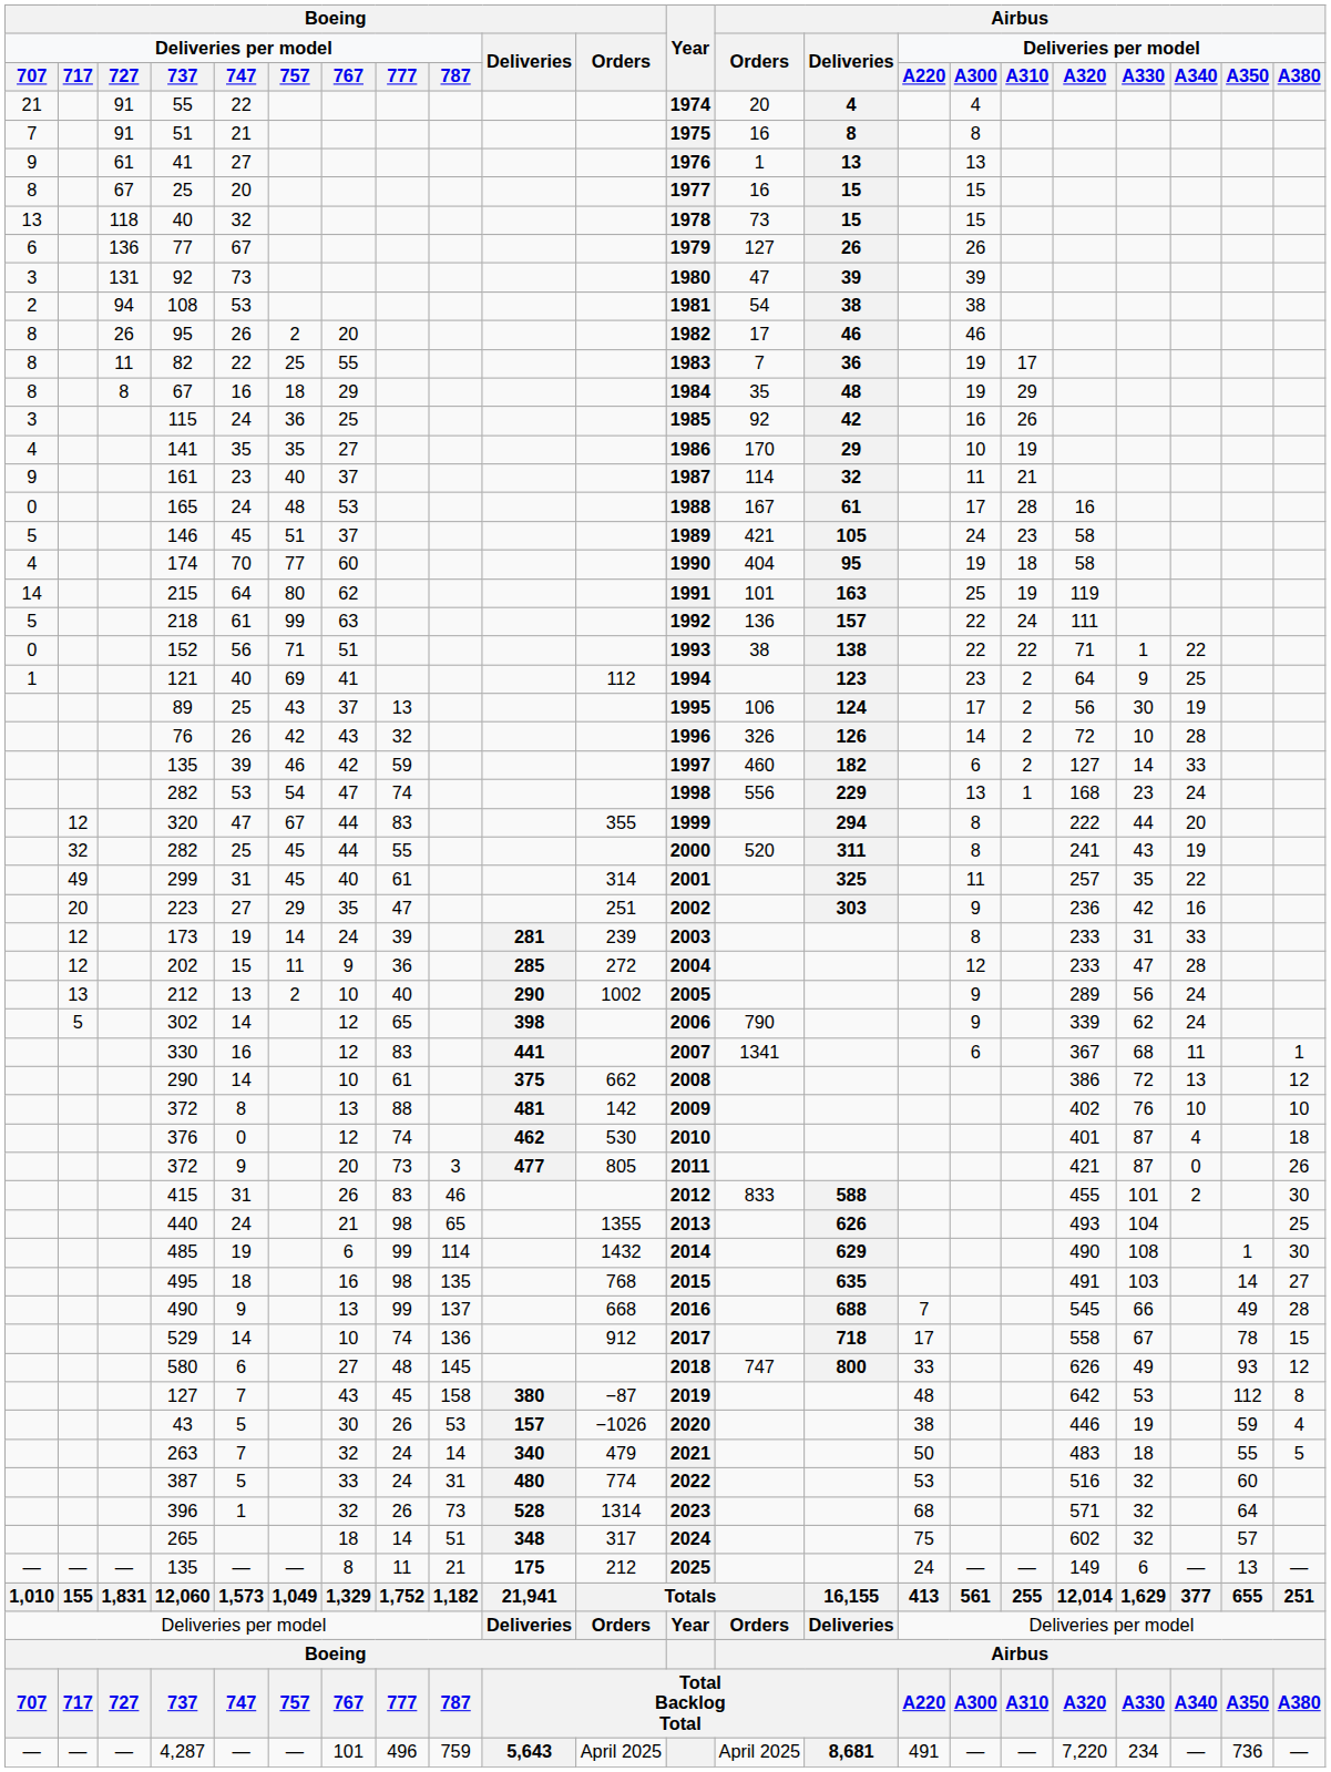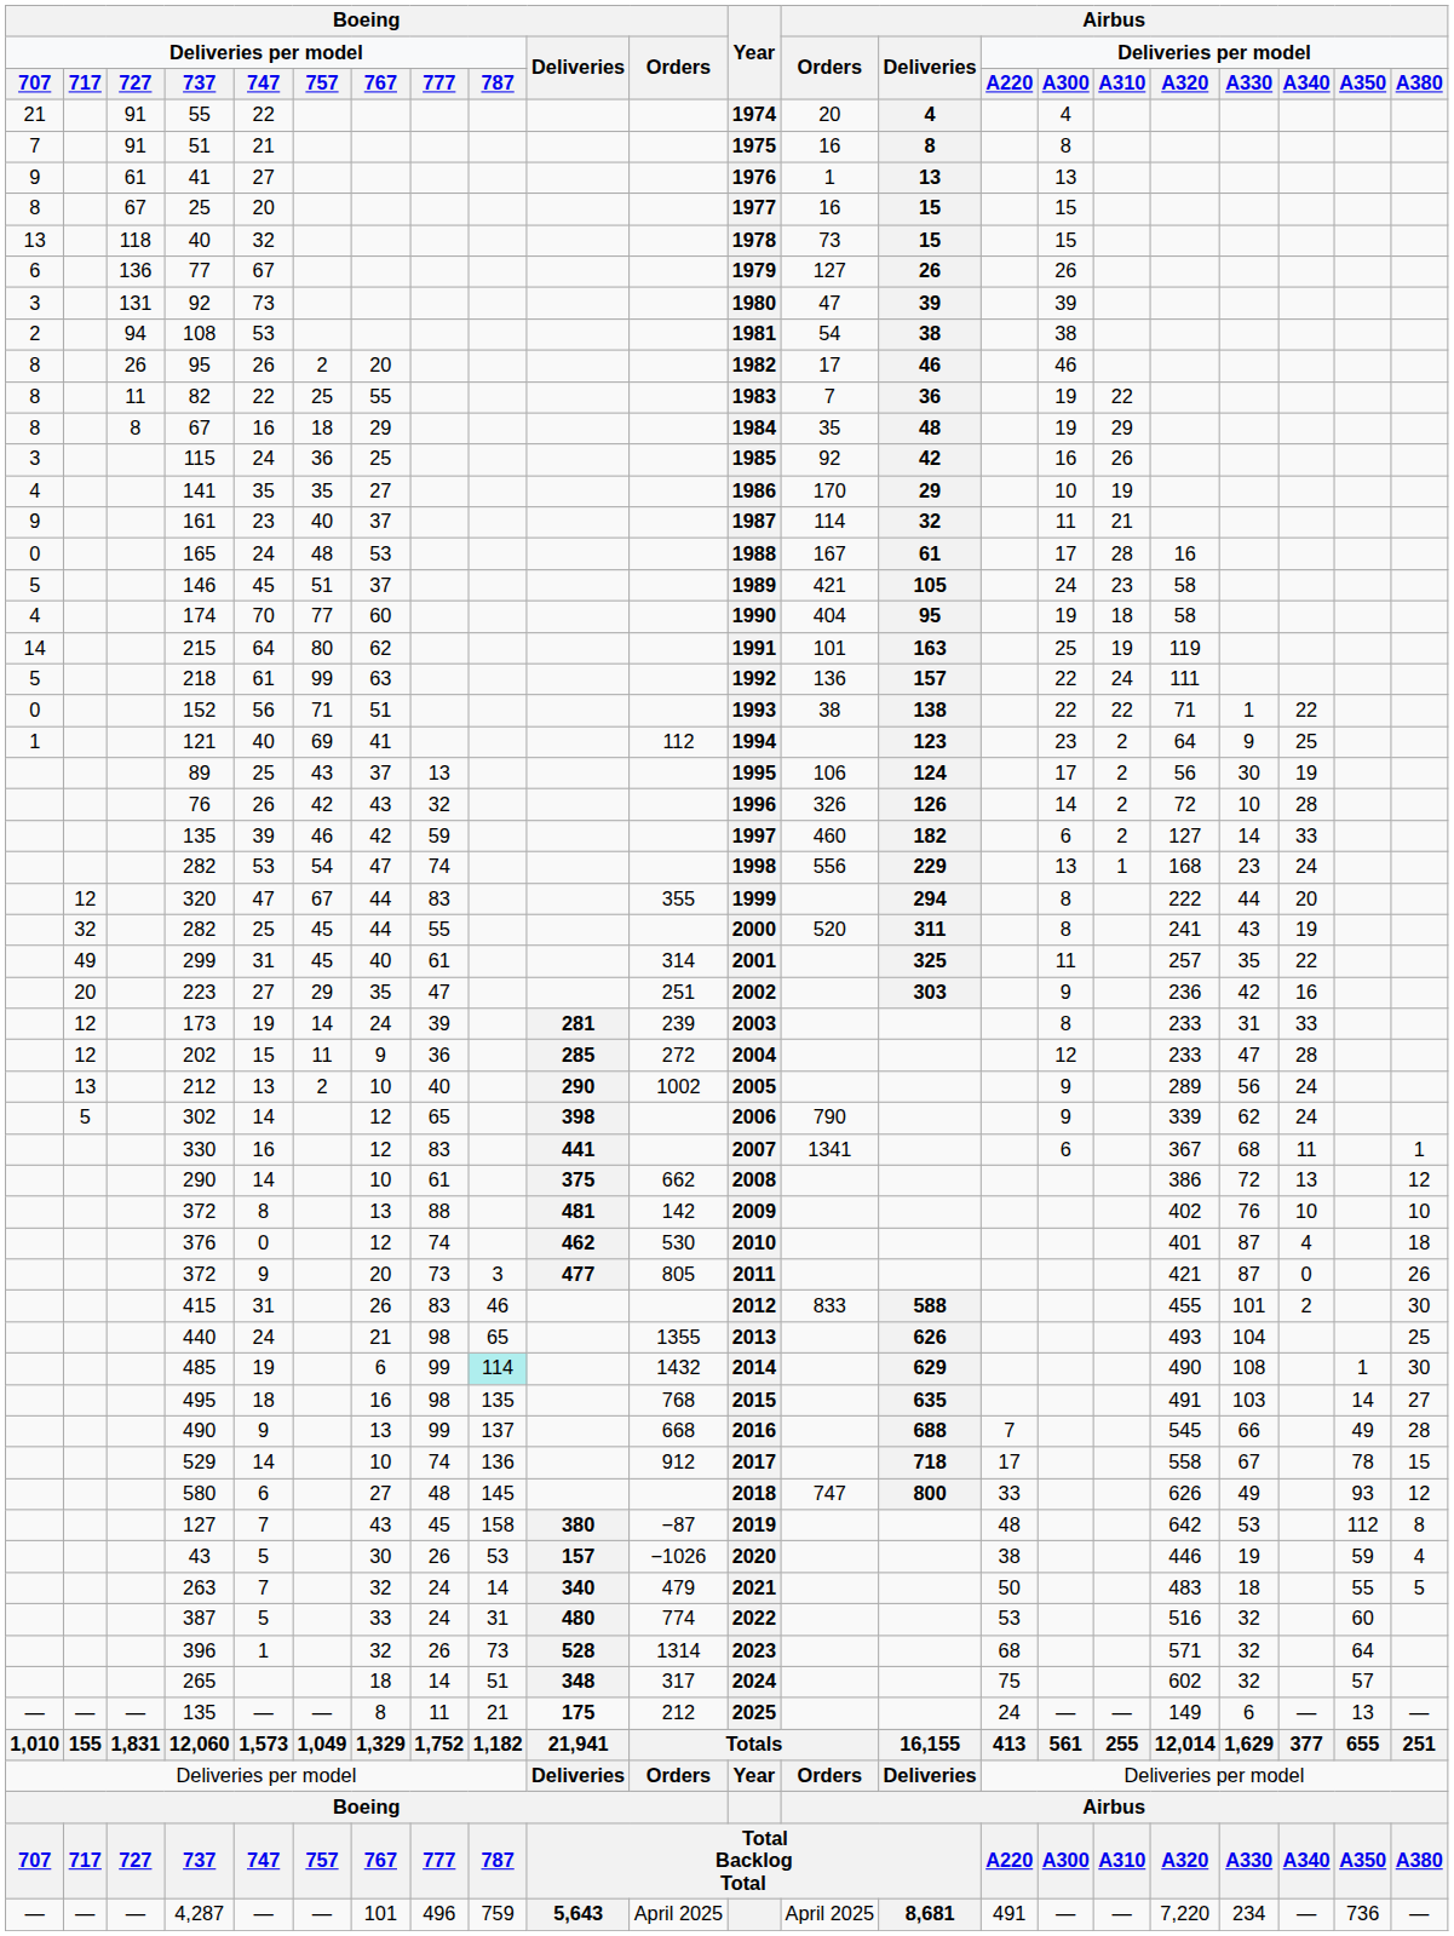82 | Airbus / Deliveries per model / A310: 17 -> 22
485 | Boeing / Deliveries per model / 787: no background -> paleturquoise background
